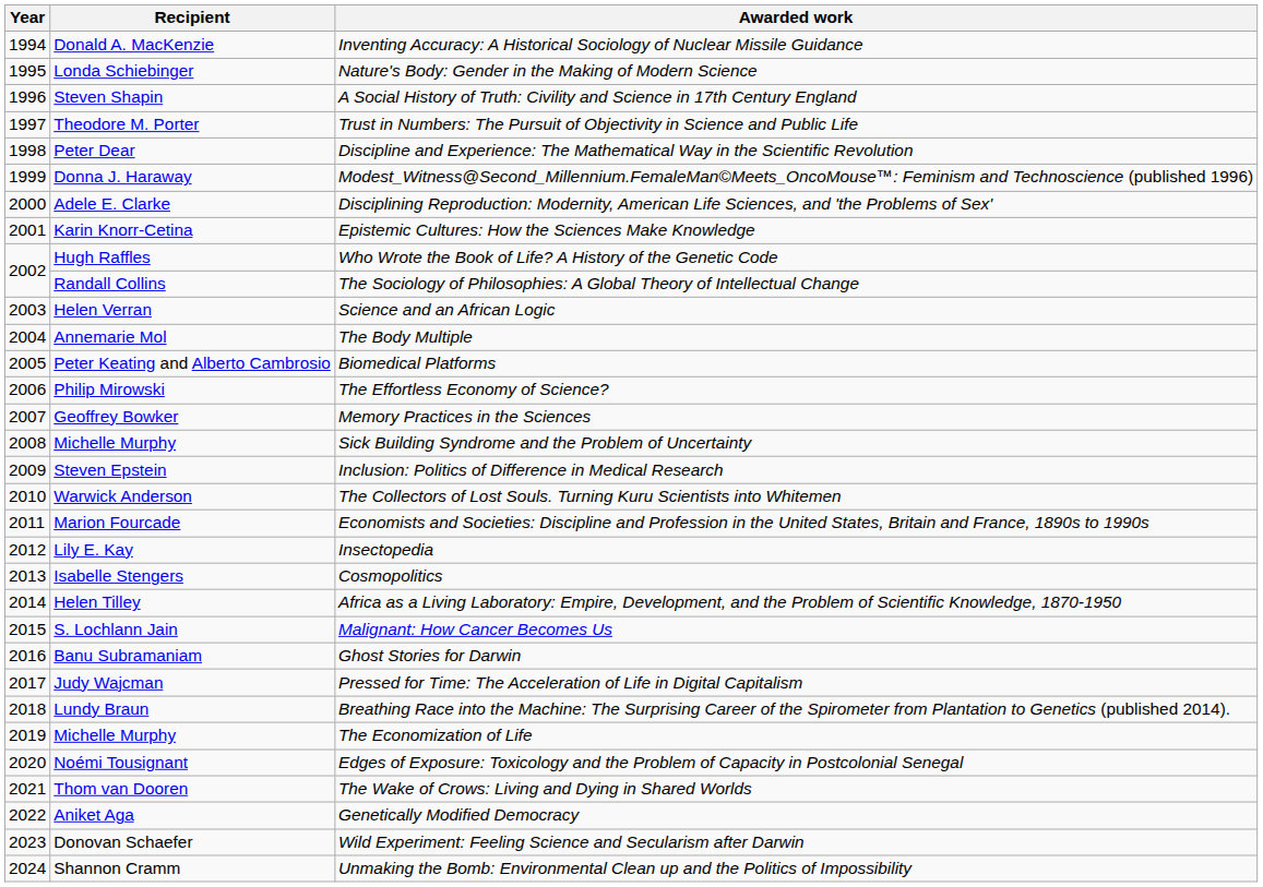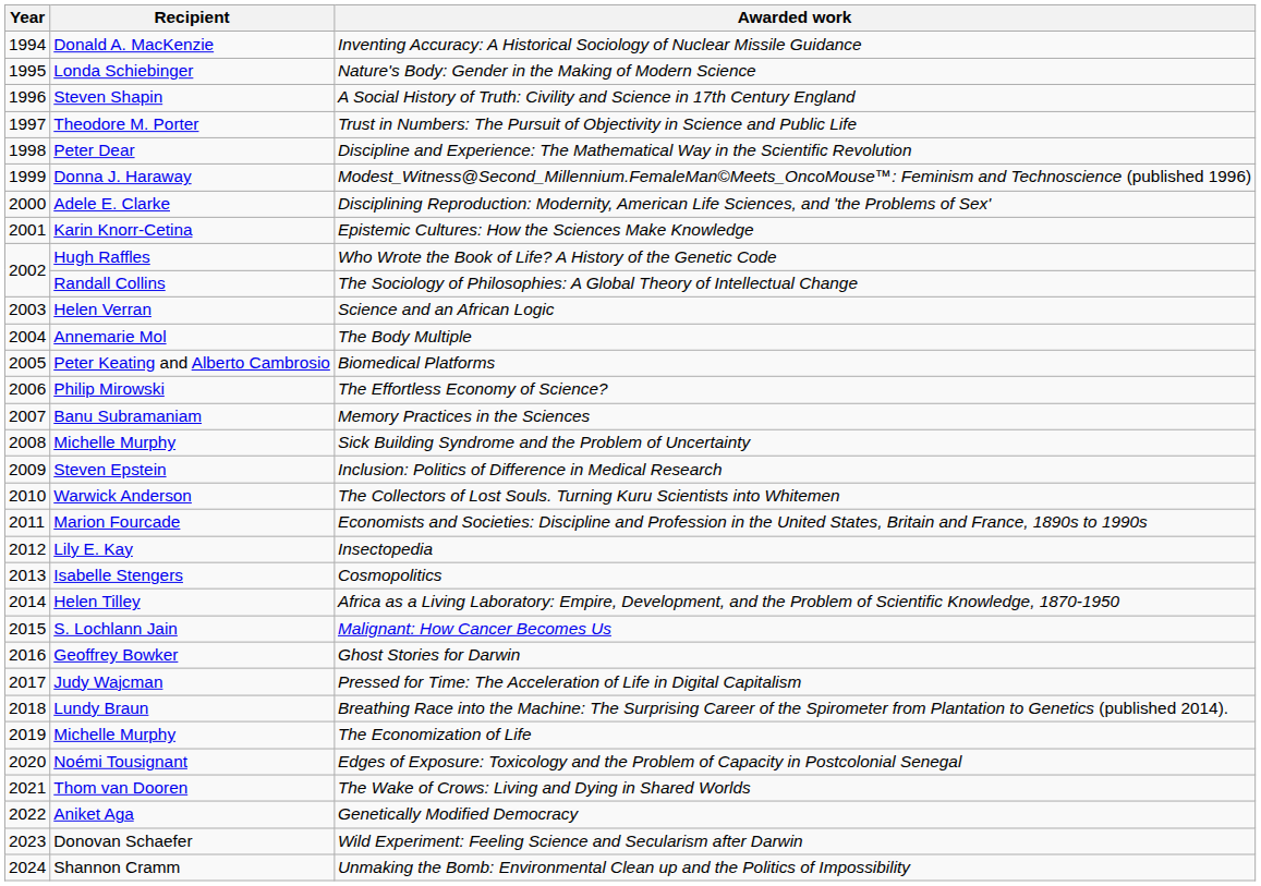Memory Practices in the Sciences | Recipient: Geoffrey Bowker -> Banu Subramaniam
Ghost Stories for Darwin | Recipient: Banu Subramaniam -> Geoffrey Bowker
